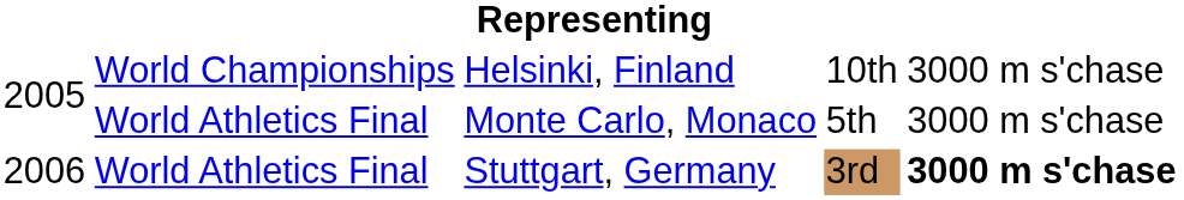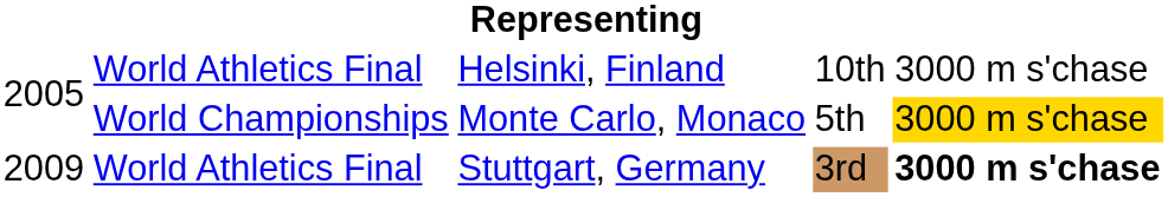Helsinki, Finland | column 2: World Championships -> World Athletics Final
Monte Carlo, Monaco | column 2: World Athletics Final -> World Championships
Monte Carlo, Monaco | column 5: no background -> gold background
Stuttgart, Germany | column 1: 2006 -> 2009
